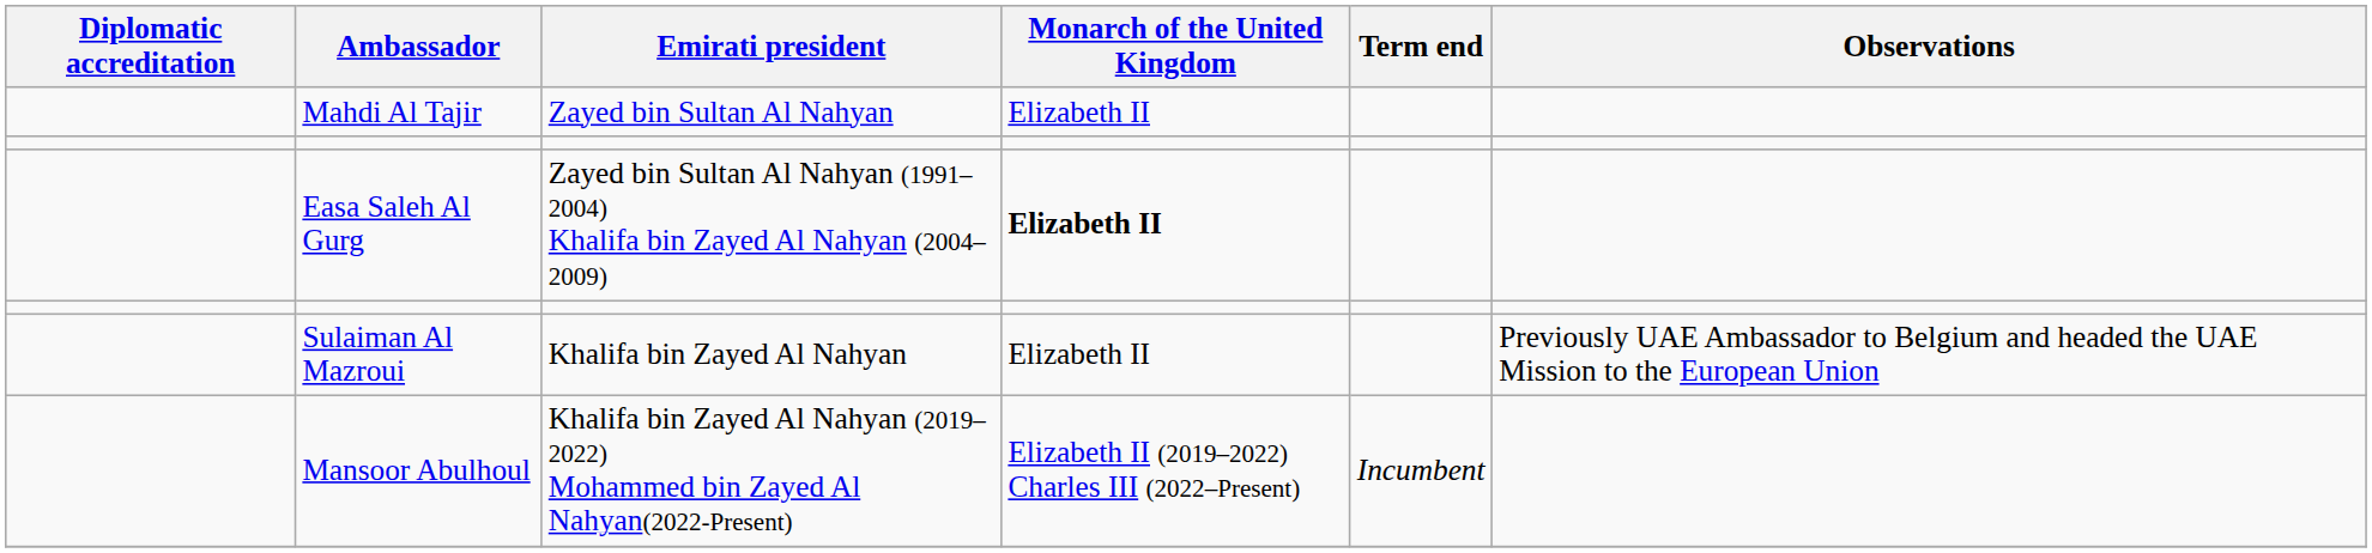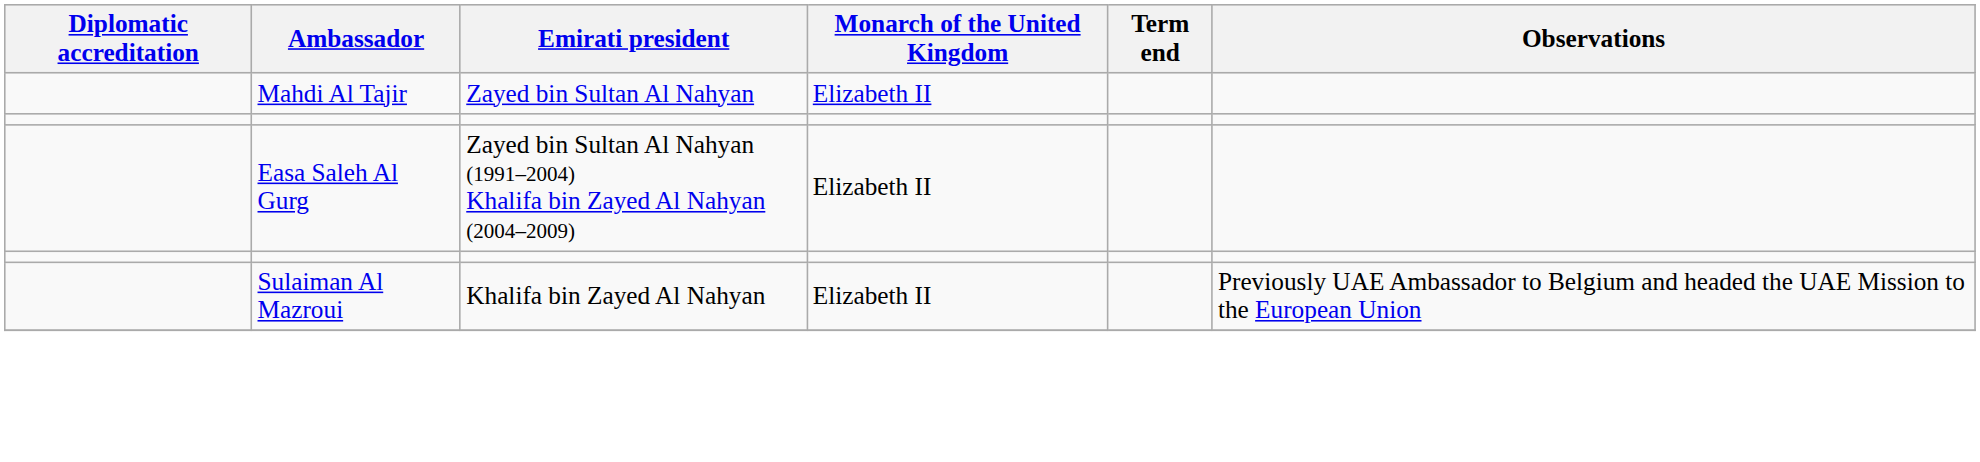Easa Saleh Al Gurg | Monarch of the United Kingdom: bold -> normal
- row: Mansoor Abulhoul | Khalifa bin Zayed Al Nahyan (2019–2022) Mohammed bin Zayed Al Nahyan(2022-Present) | Elizabeth II (2019–2022) Charles III (2022–Present) | Incumbent
